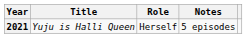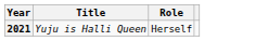- column: Notes | 5 episodes
